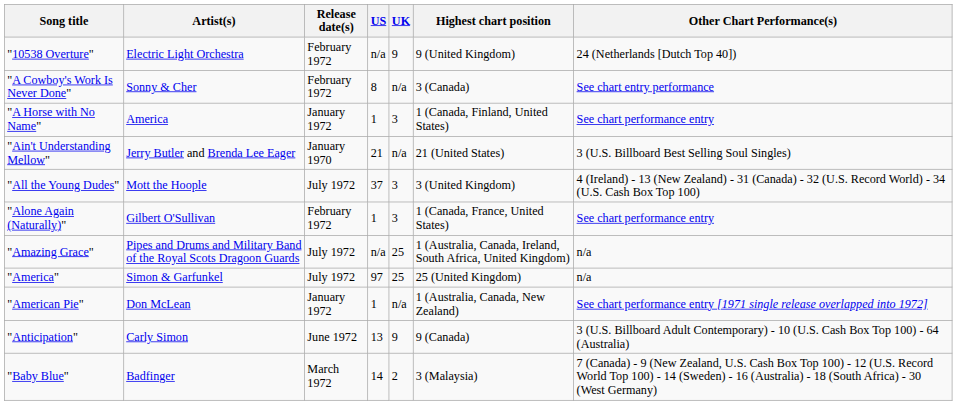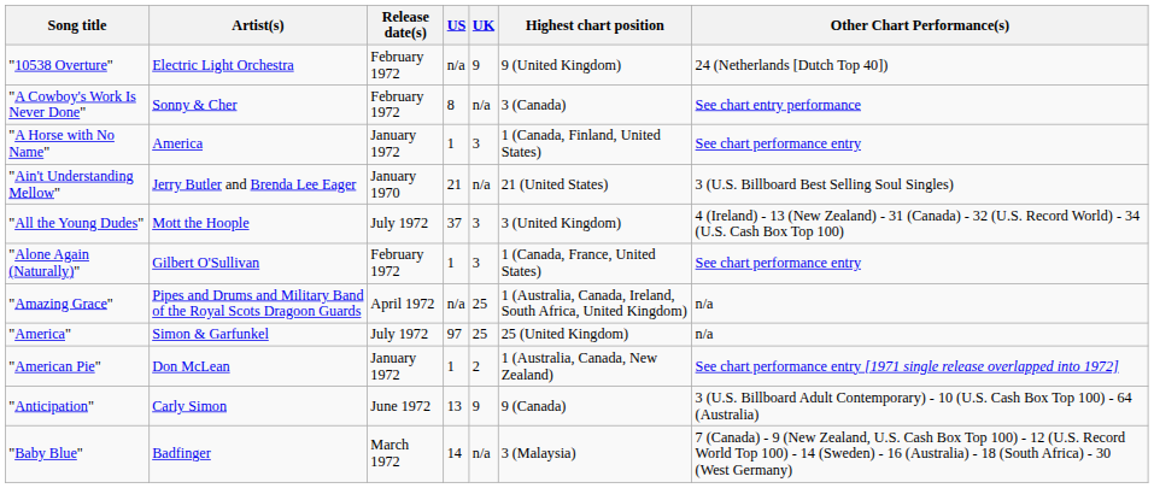"Amazing Grace" | Release date(s): July 1972 -> April 1972
"American Pie" | UK: n/a -> 2
"Baby Blue" | UK: 2 -> n/a
